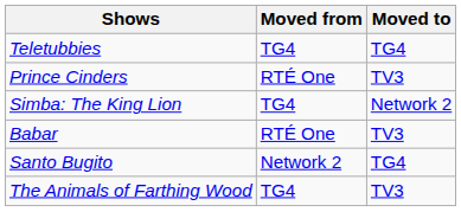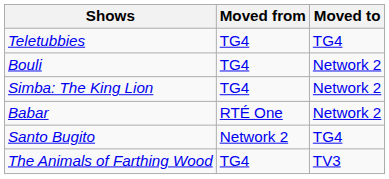- row: Prince Cinders | RTÉ One | TV3
+ row: Bouli | TG4 | Network 2
Babar | Moved to: TV3 -> Network 2
